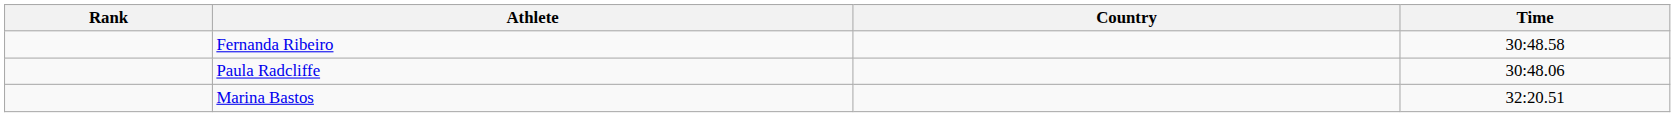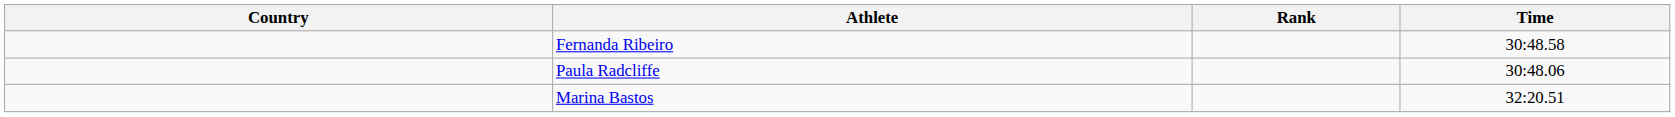columns swapped: Rank <-> Country
